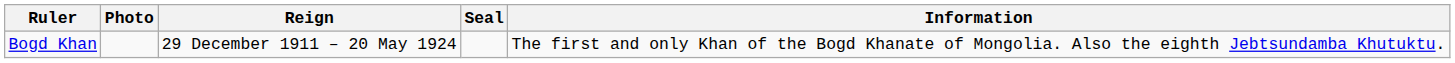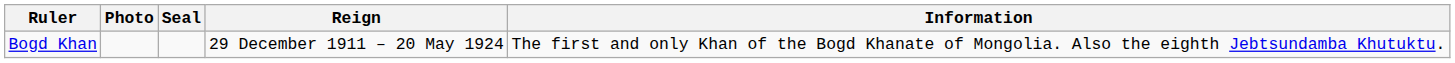columns swapped: Seal <-> Reign
